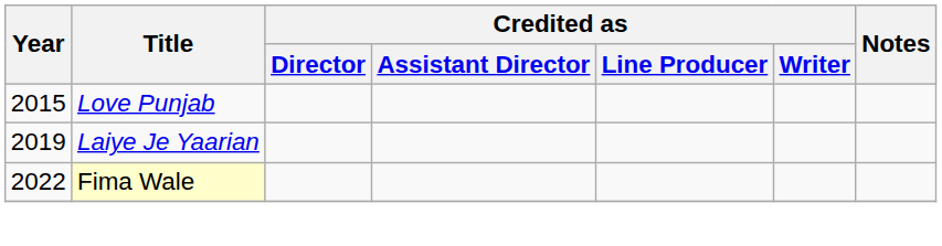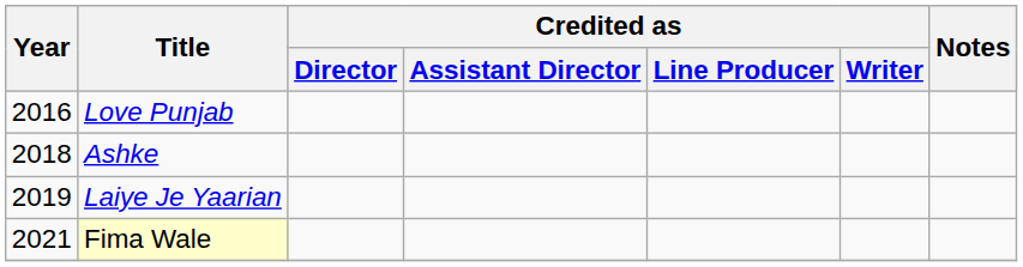Love Punjab | Year: 2015 -> 2016
+ row: 2018 | Ashke
Fima Wale | Year: 2022 -> 2021
